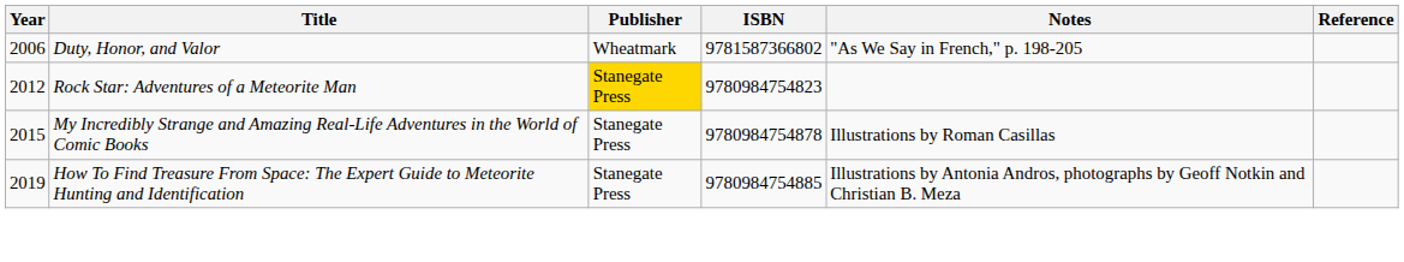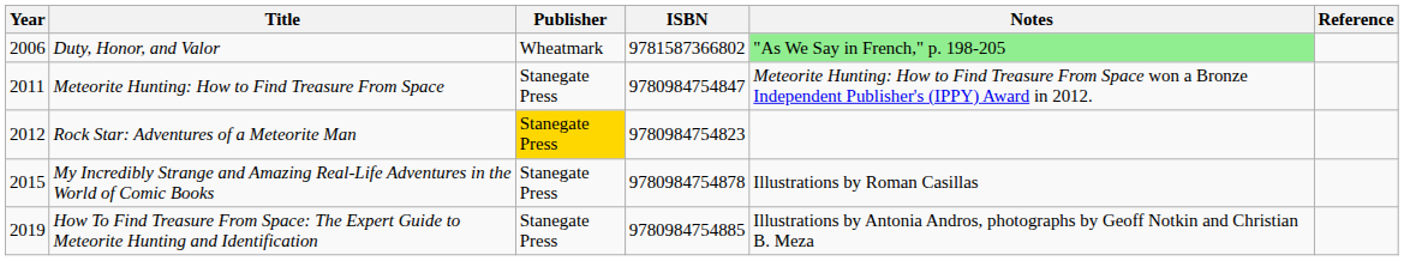Duty, Honor, and Valor | Notes: no background -> lightgreen background
+ row: 2011 | Meteorite Hunting: How to Find Treasure From Space | Stanegate Press | 9780984754847 | Meteorite Hunting: How to Find Treasure From Space won a Bronze Independent Publisher's (IPPY) Award in 2012.
